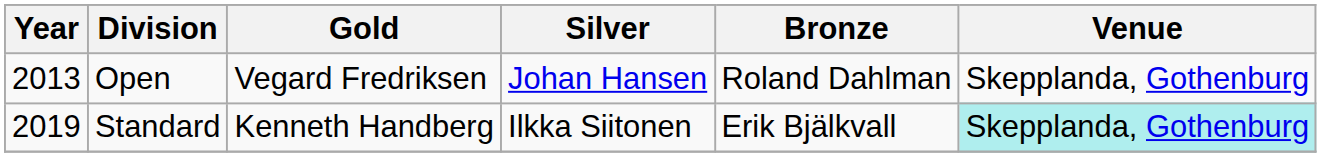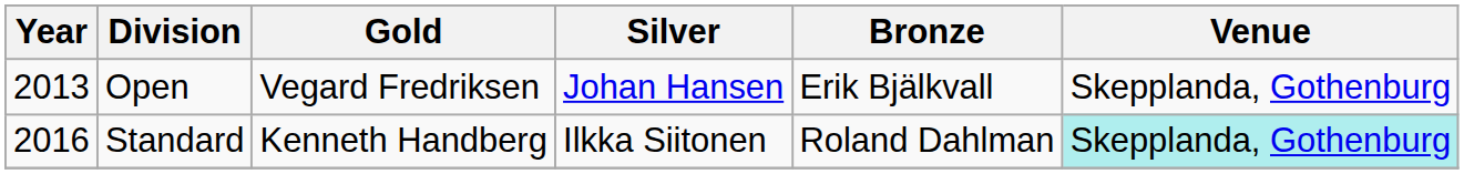Open | Bronze: Roland Dahlman -> Erik Bjälkvall
Standard | Year: 2019 -> 2016
Standard | Bronze: Erik Bjälkvall -> Roland Dahlman
